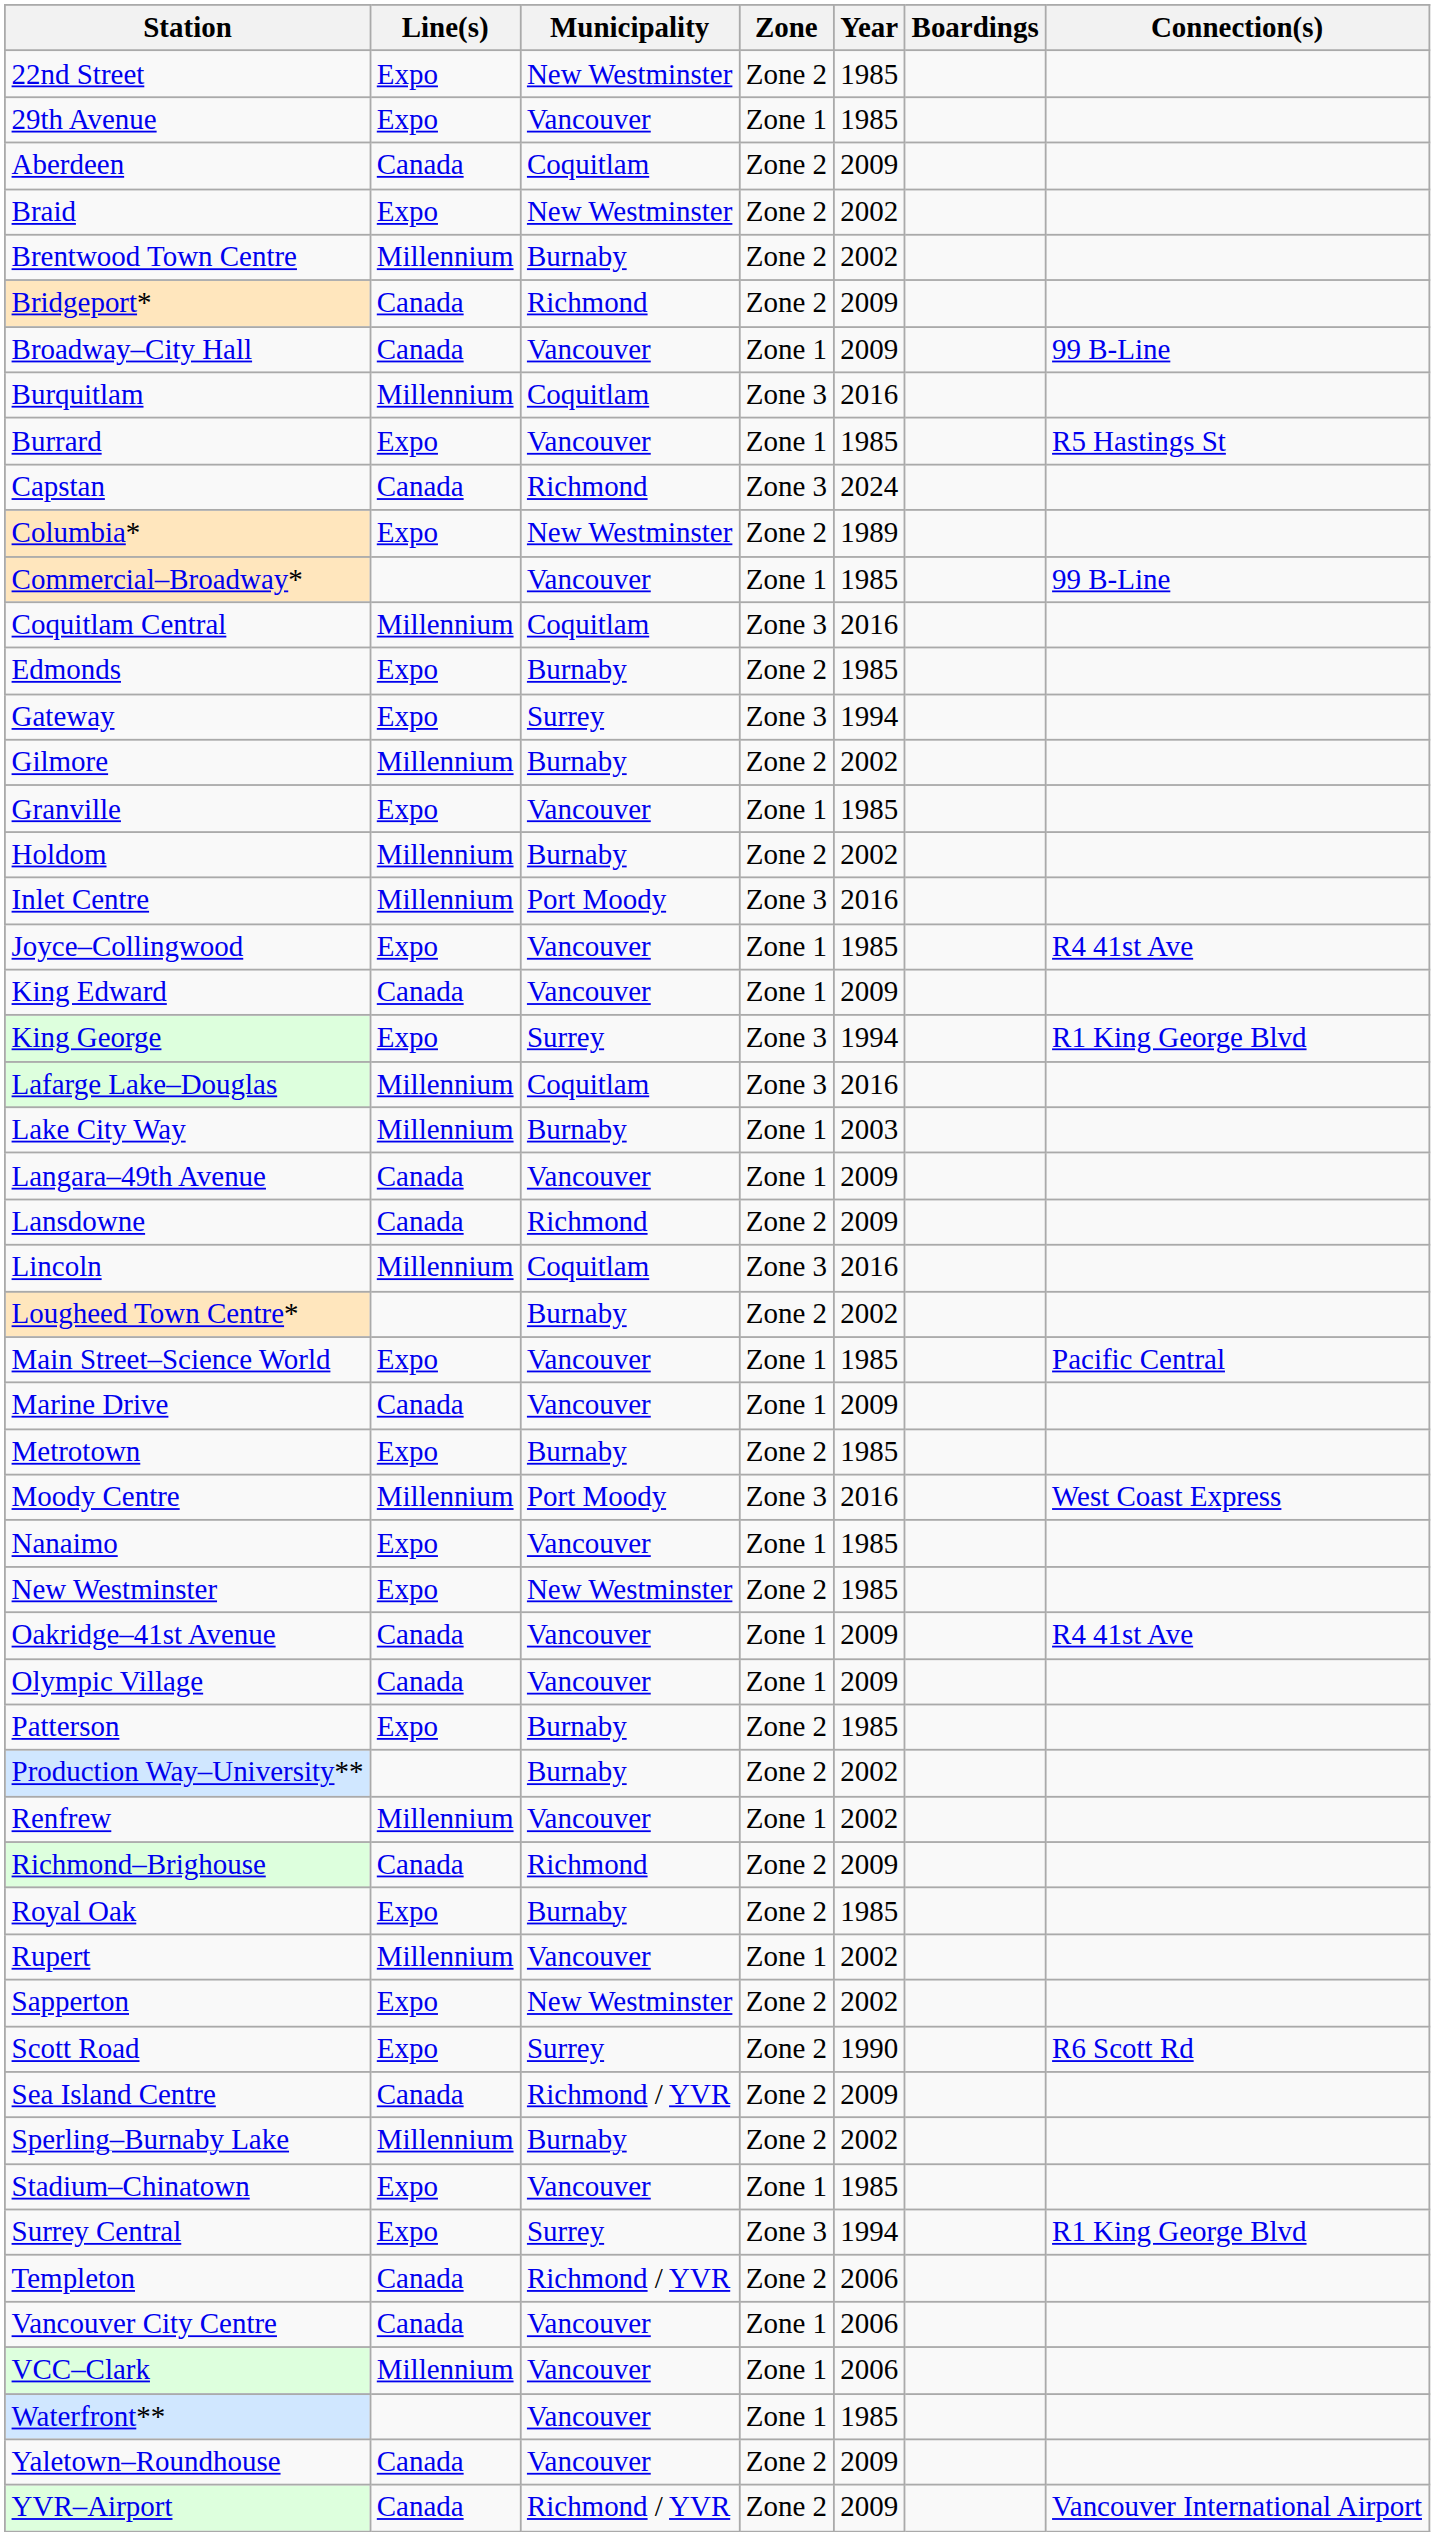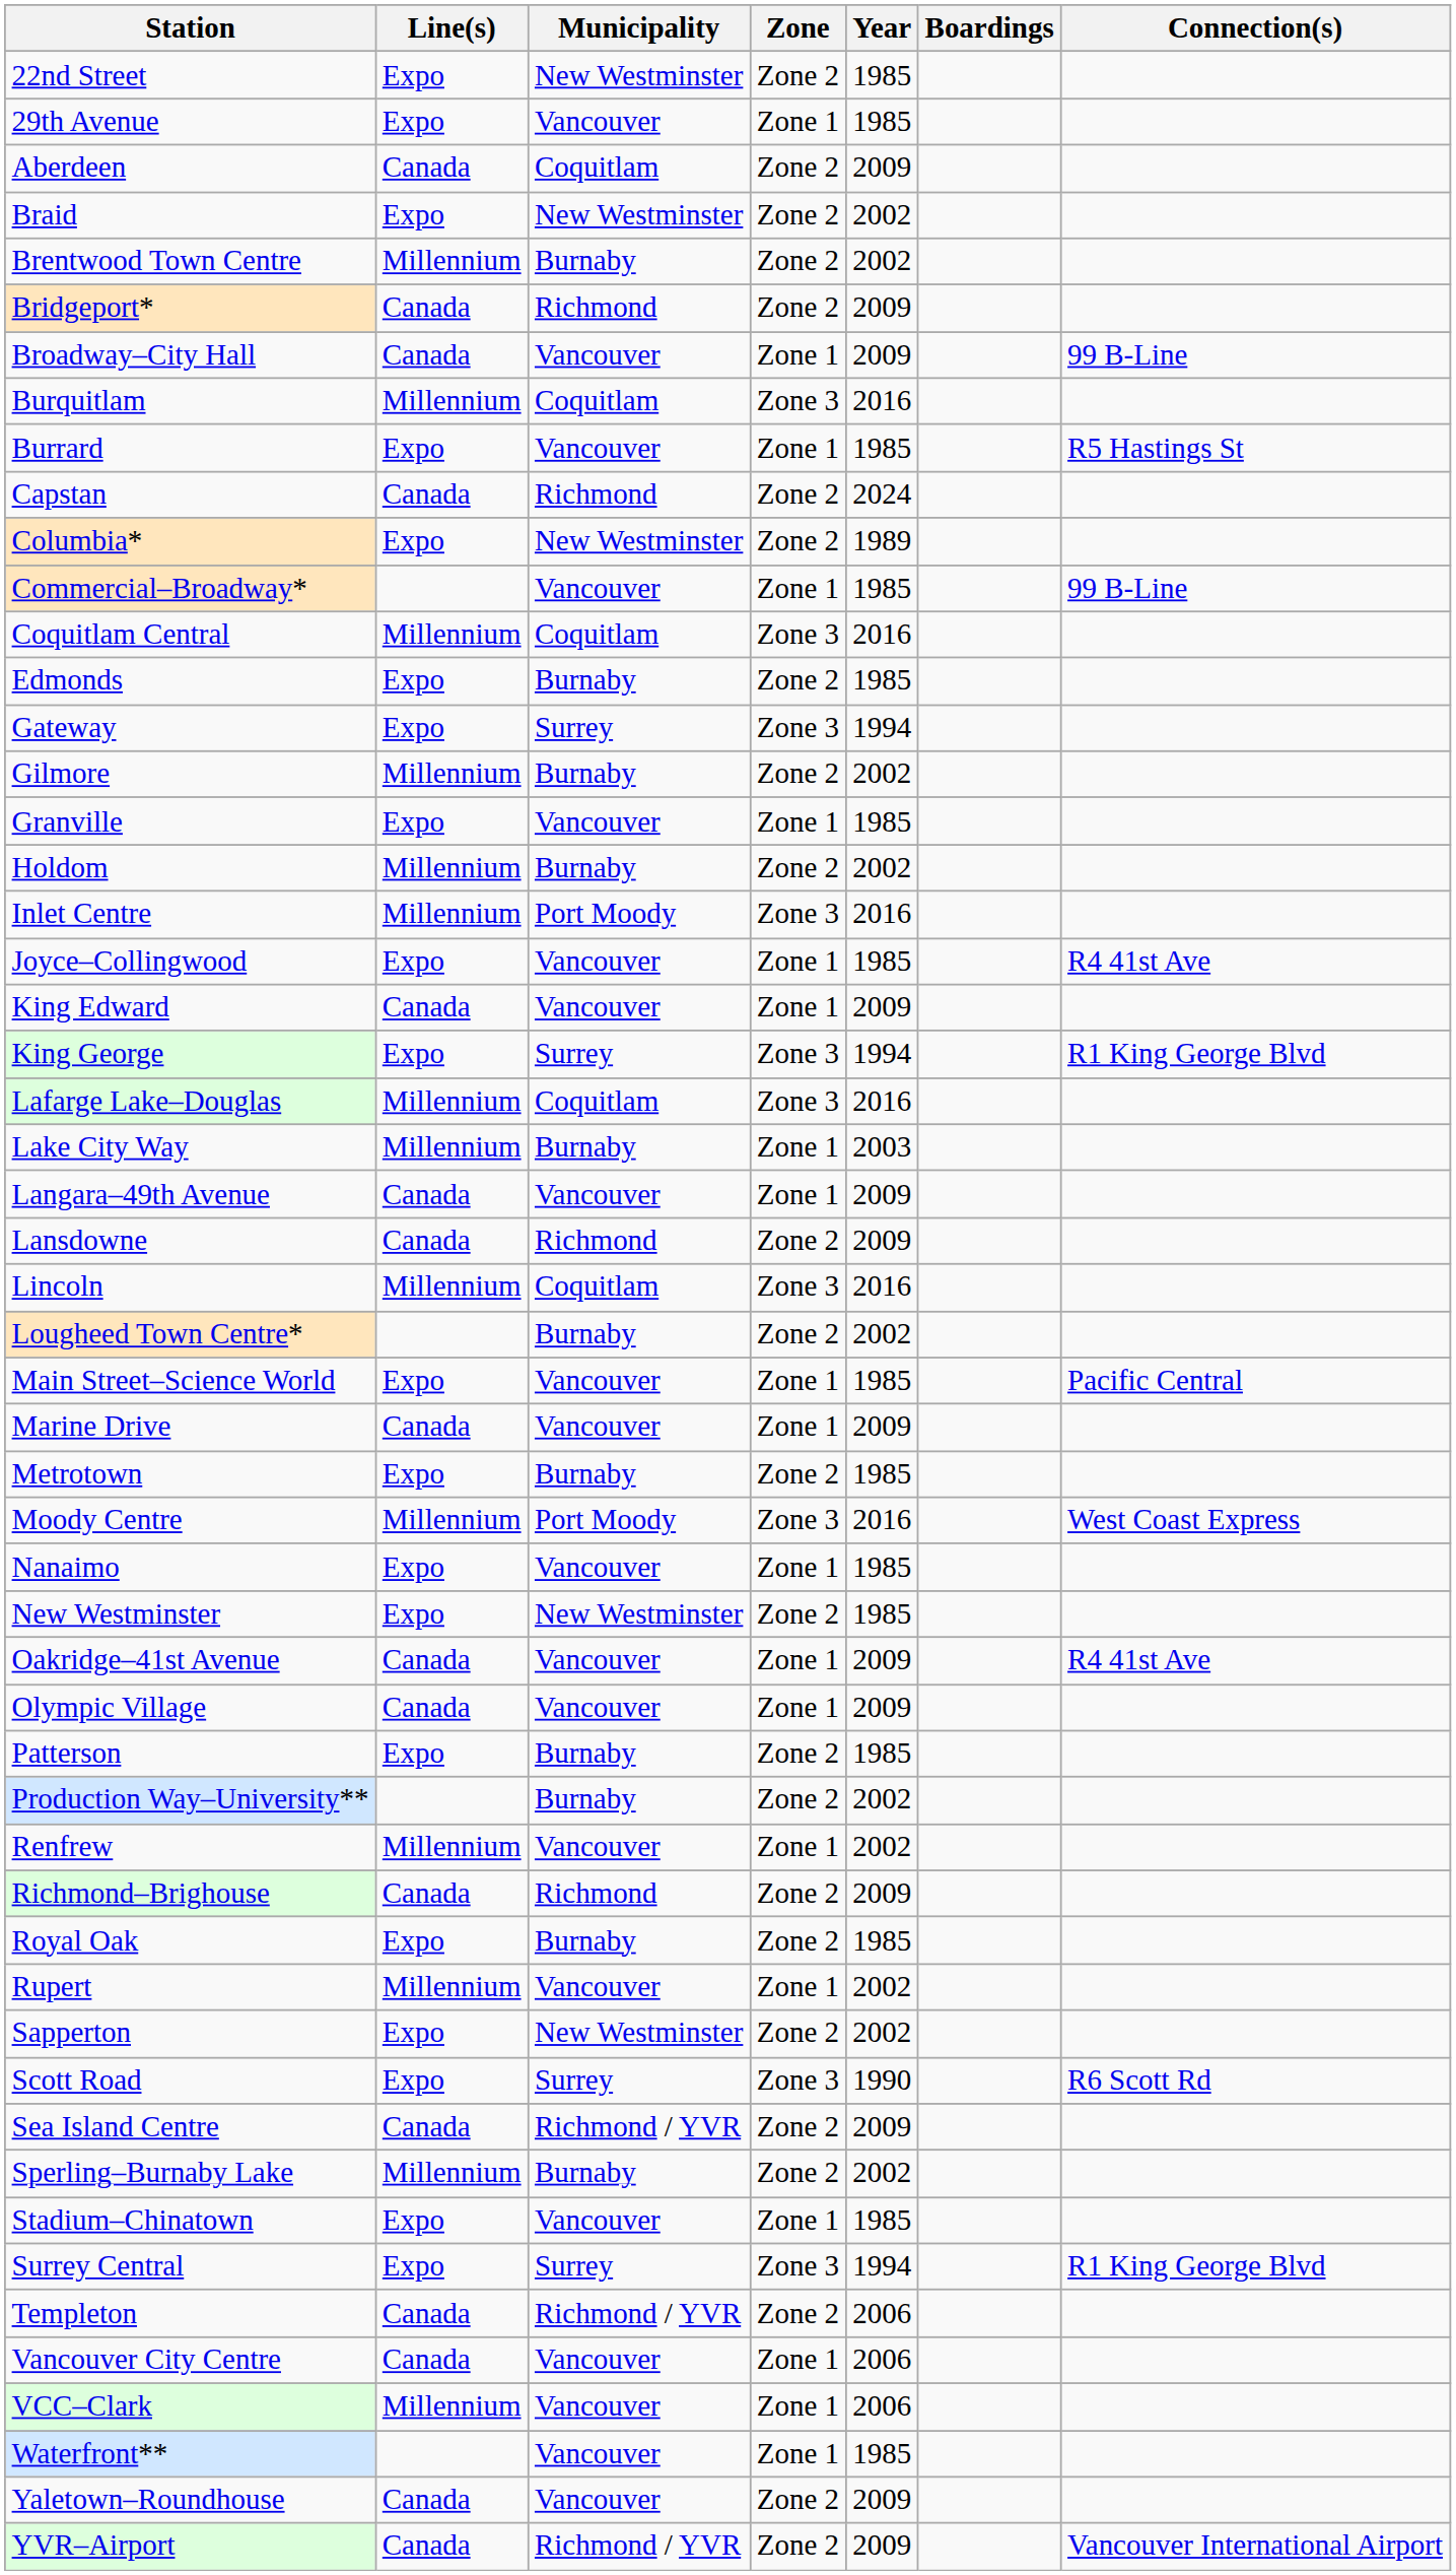Capstan | Zone: Zone 3 -> Zone 2
Scott Road | Zone: Zone 2 -> Zone 3
